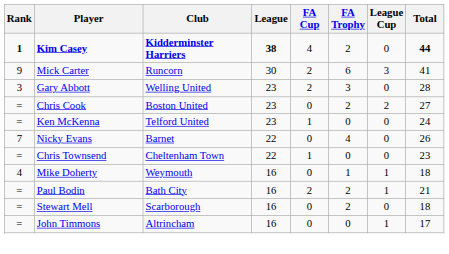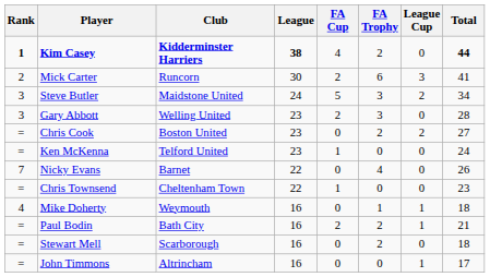Mick Carter | Rank: 9 -> 2
+ row: 3 | Steve Butler | Maidstone United | 24 | 5 | 3 | 2 | 34
